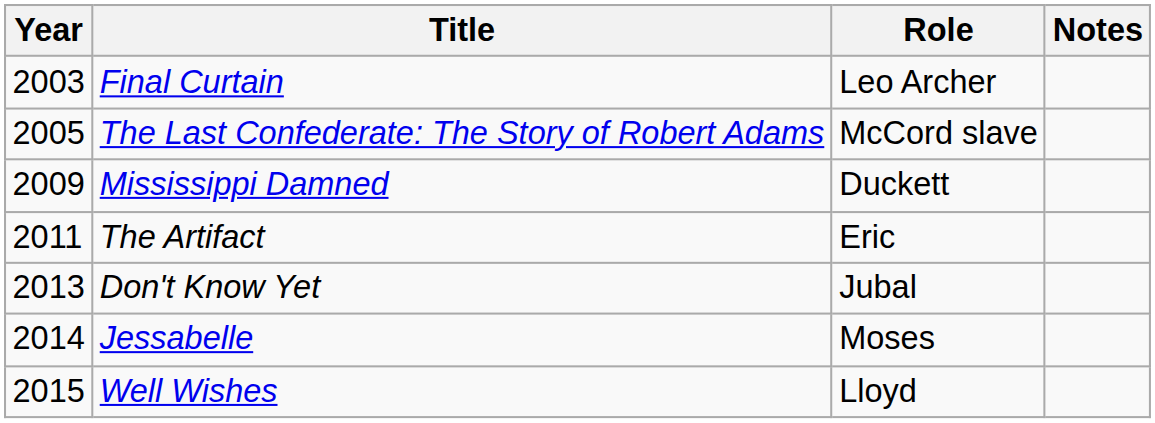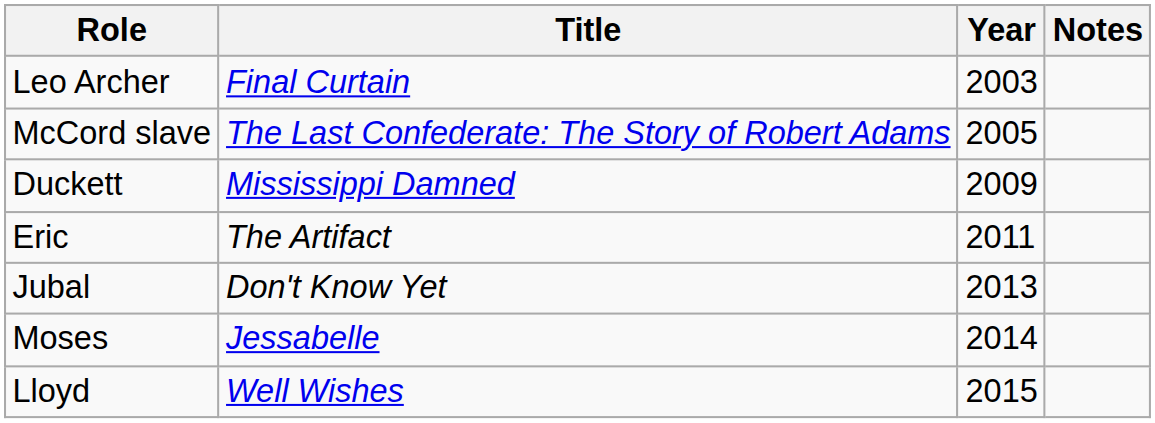columns swapped: Year <-> Role
